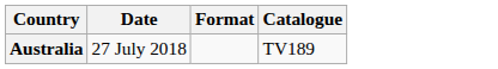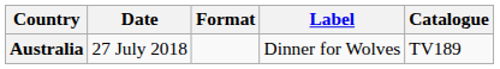+ column: Label | Dinner for Wolves
